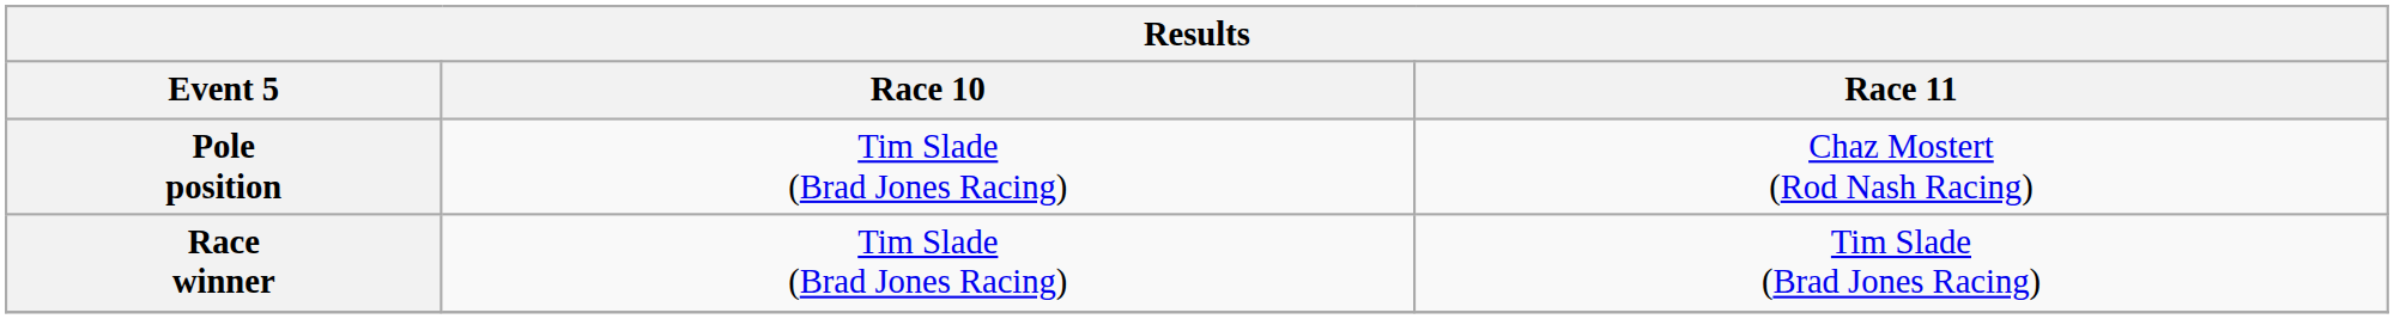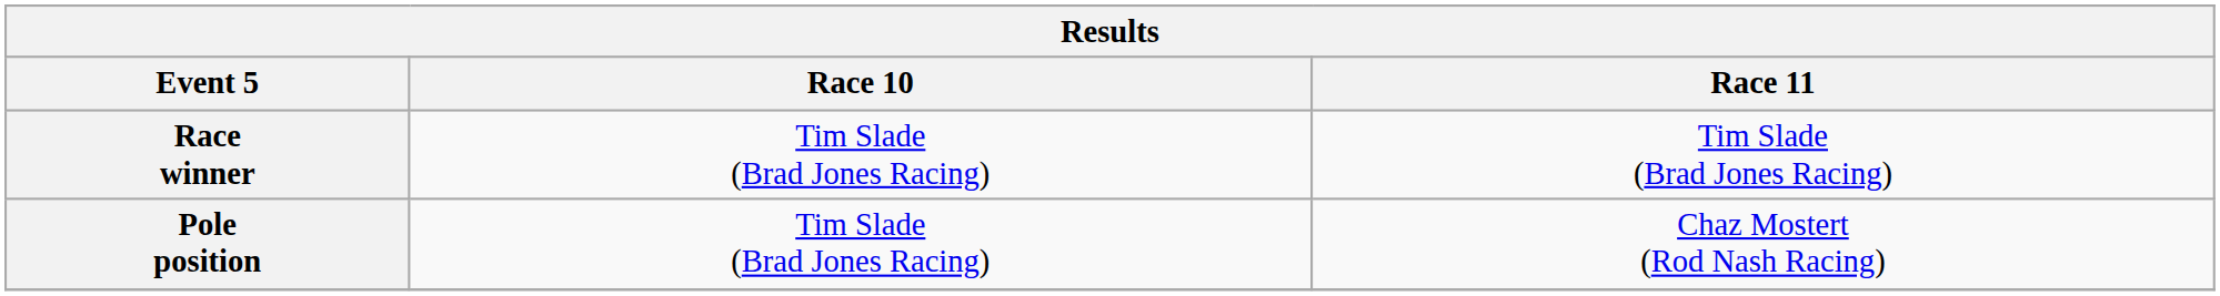rows swapped: Pole position <-> Race winner
